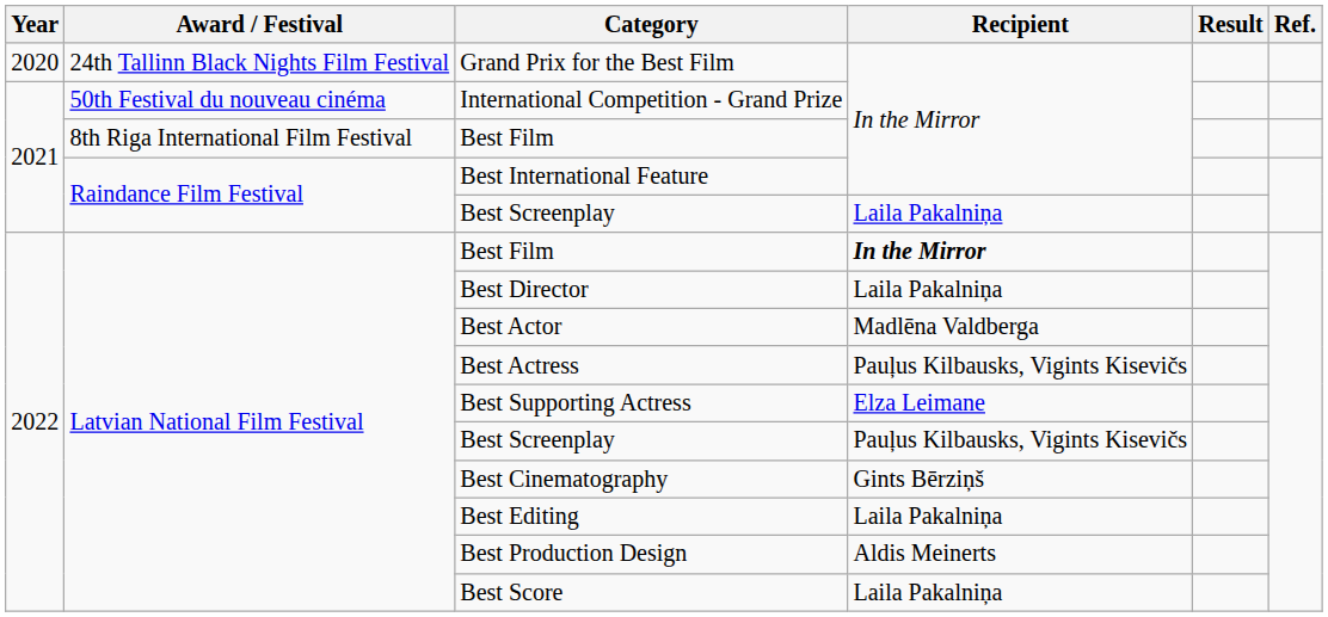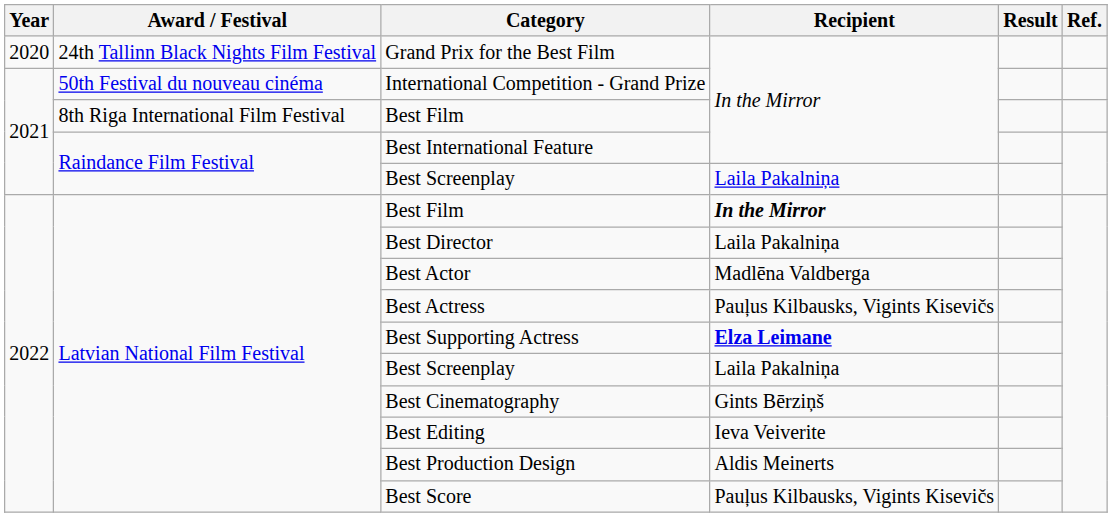Best Supporting Actress | Recipient: normal -> bold
Latvian National Film Festival / Best Screenplay | Recipient: Pauļus Kilbausks, Vigints Kisevičs -> Laila Pakalniņa
Best Editing | Recipient: Laila Pakalniņa -> Ieva Veiverite
Best Score | Recipient: Laila Pakalniņa -> Pauļus Kilbausks, Vigints Kisevičs
